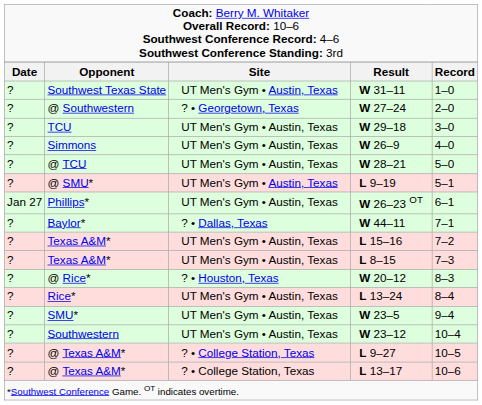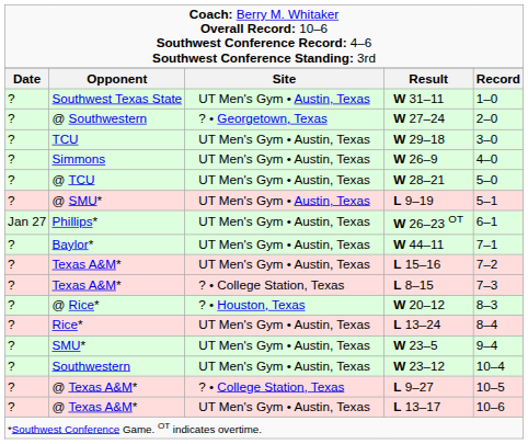W 44–11 | column 3: ? • Dallas, Texas -> UT Men's Gym • Austin, Texas
L 8–15 | column 3: UT Men's Gym • Austin, Texas -> ? • College Station, Texas
L 13–17 | column 3: ? • College Station, Texas -> UT Men's Gym • Austin, Texas
